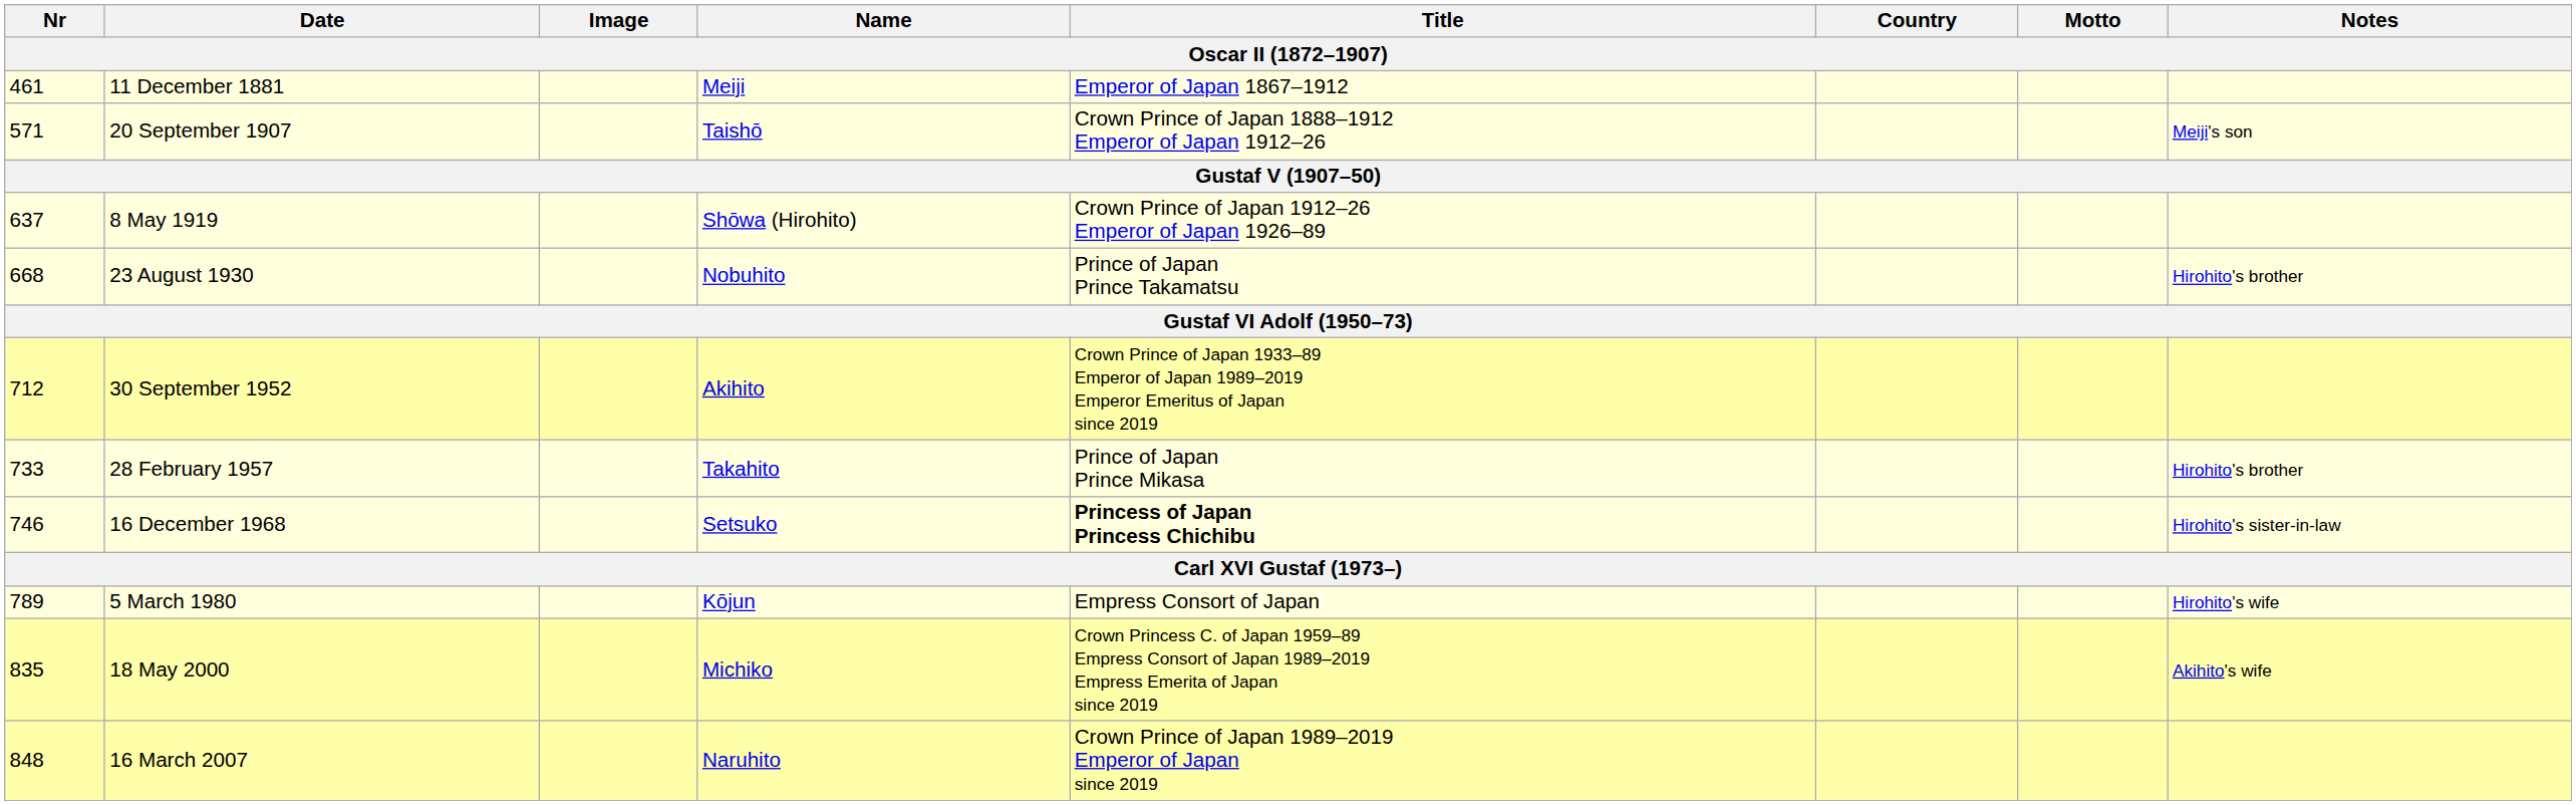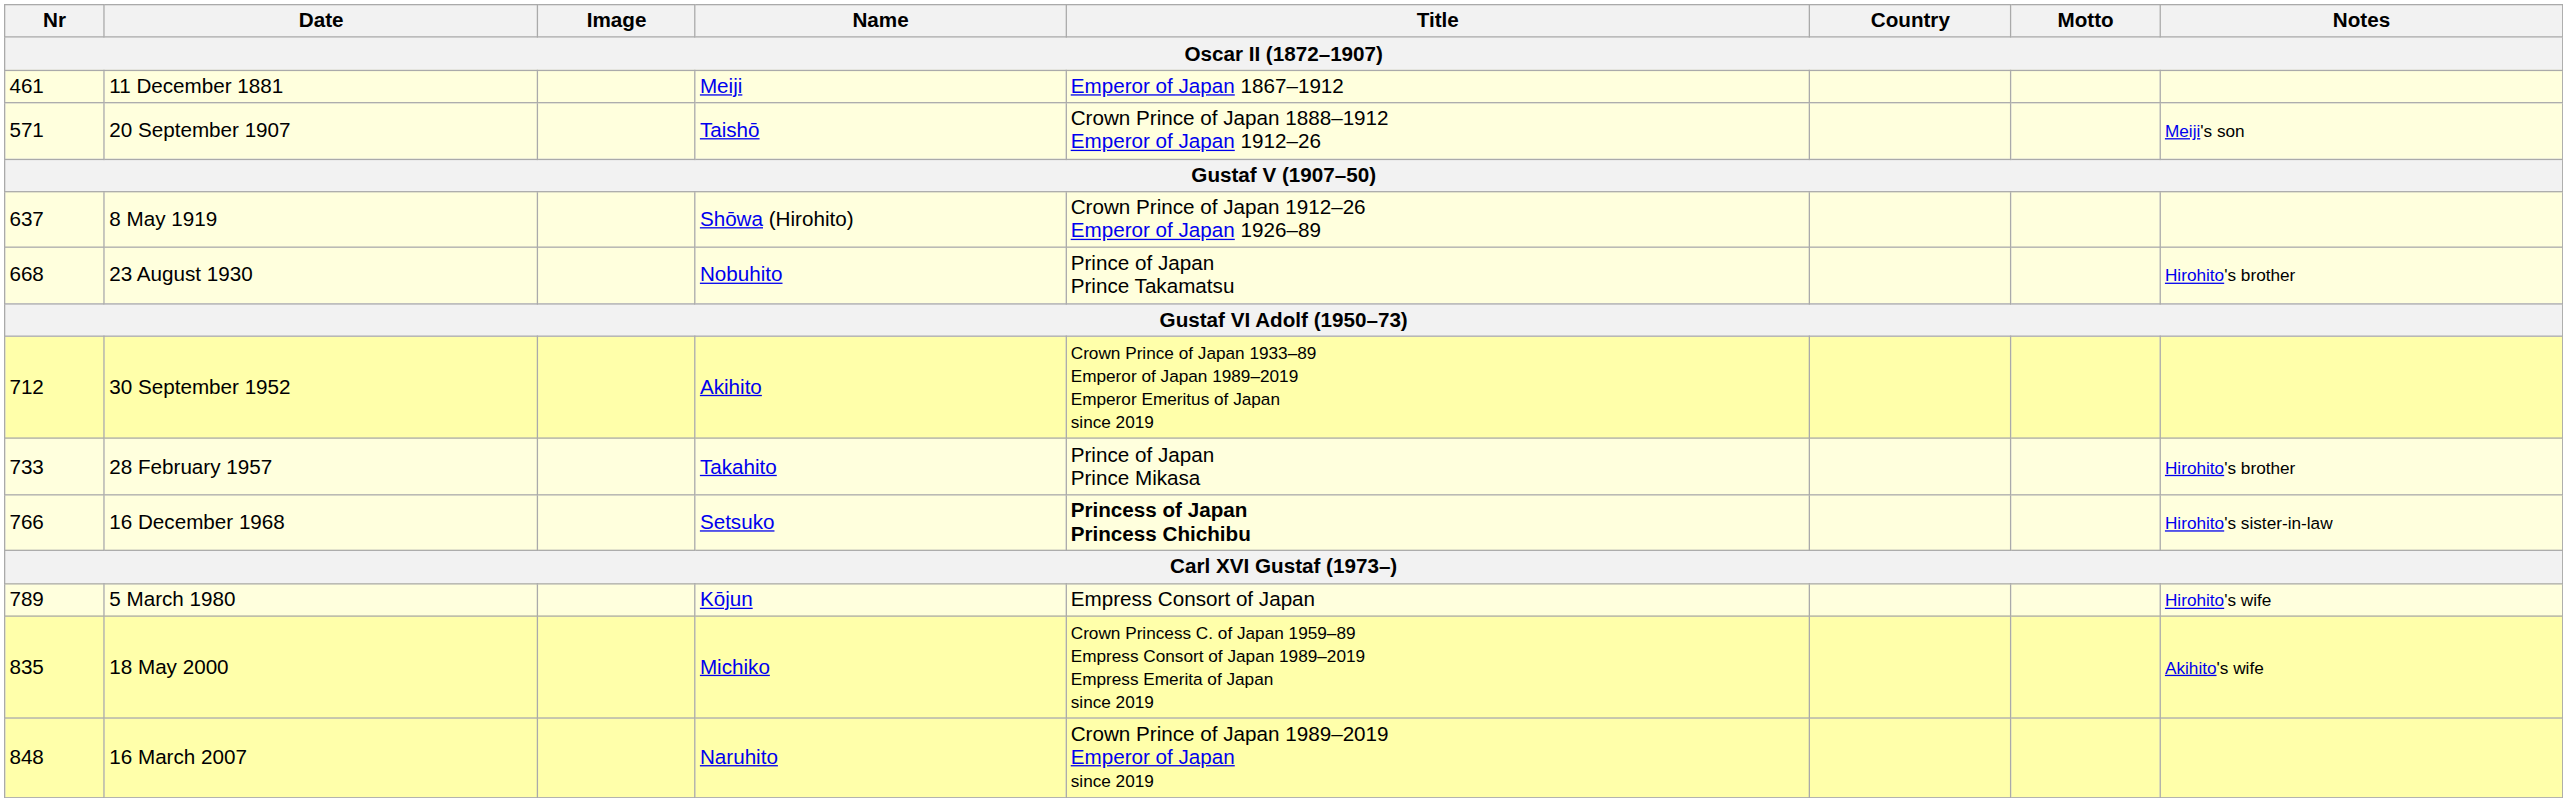16 December 1968 | Nr: 746 -> 766
